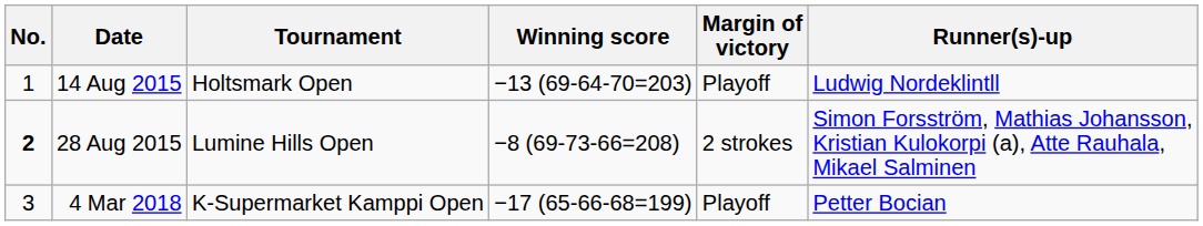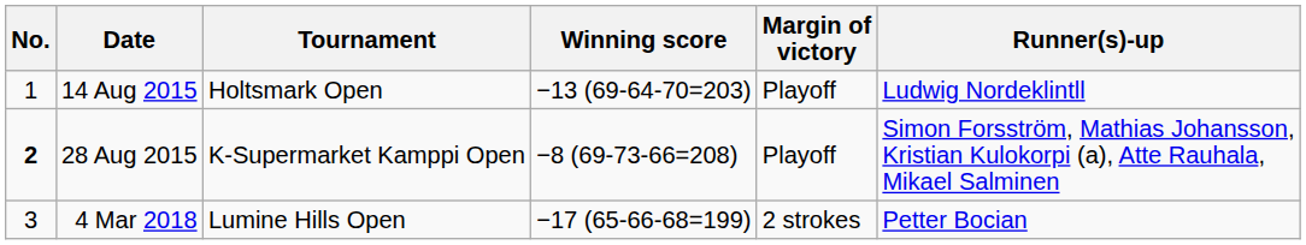28 Aug 2015 | Tournament: Lumine Hills Open -> K-Supermarket Kamppi Open
28 Aug 2015 | Margin of victory: 2 strokes -> Playoff
4 Mar 2018 | Tournament: K-Supermarket Kamppi Open -> Lumine Hills Open
4 Mar 2018 | Margin of victory: Playoff -> 2 strokes
